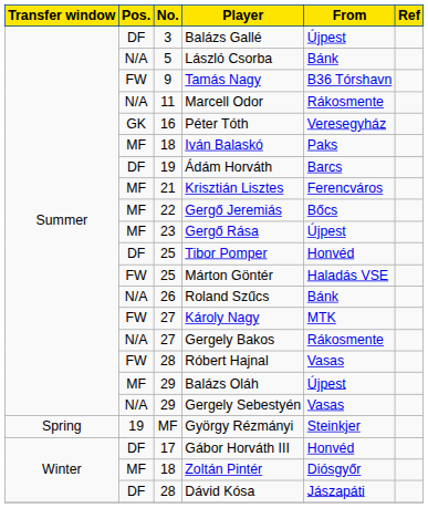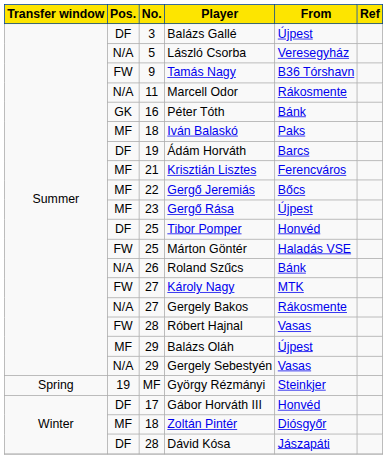László Csorba | From: Bánk -> Veresegyház
Péter Tóth | From: Veresegyház -> Bánk
